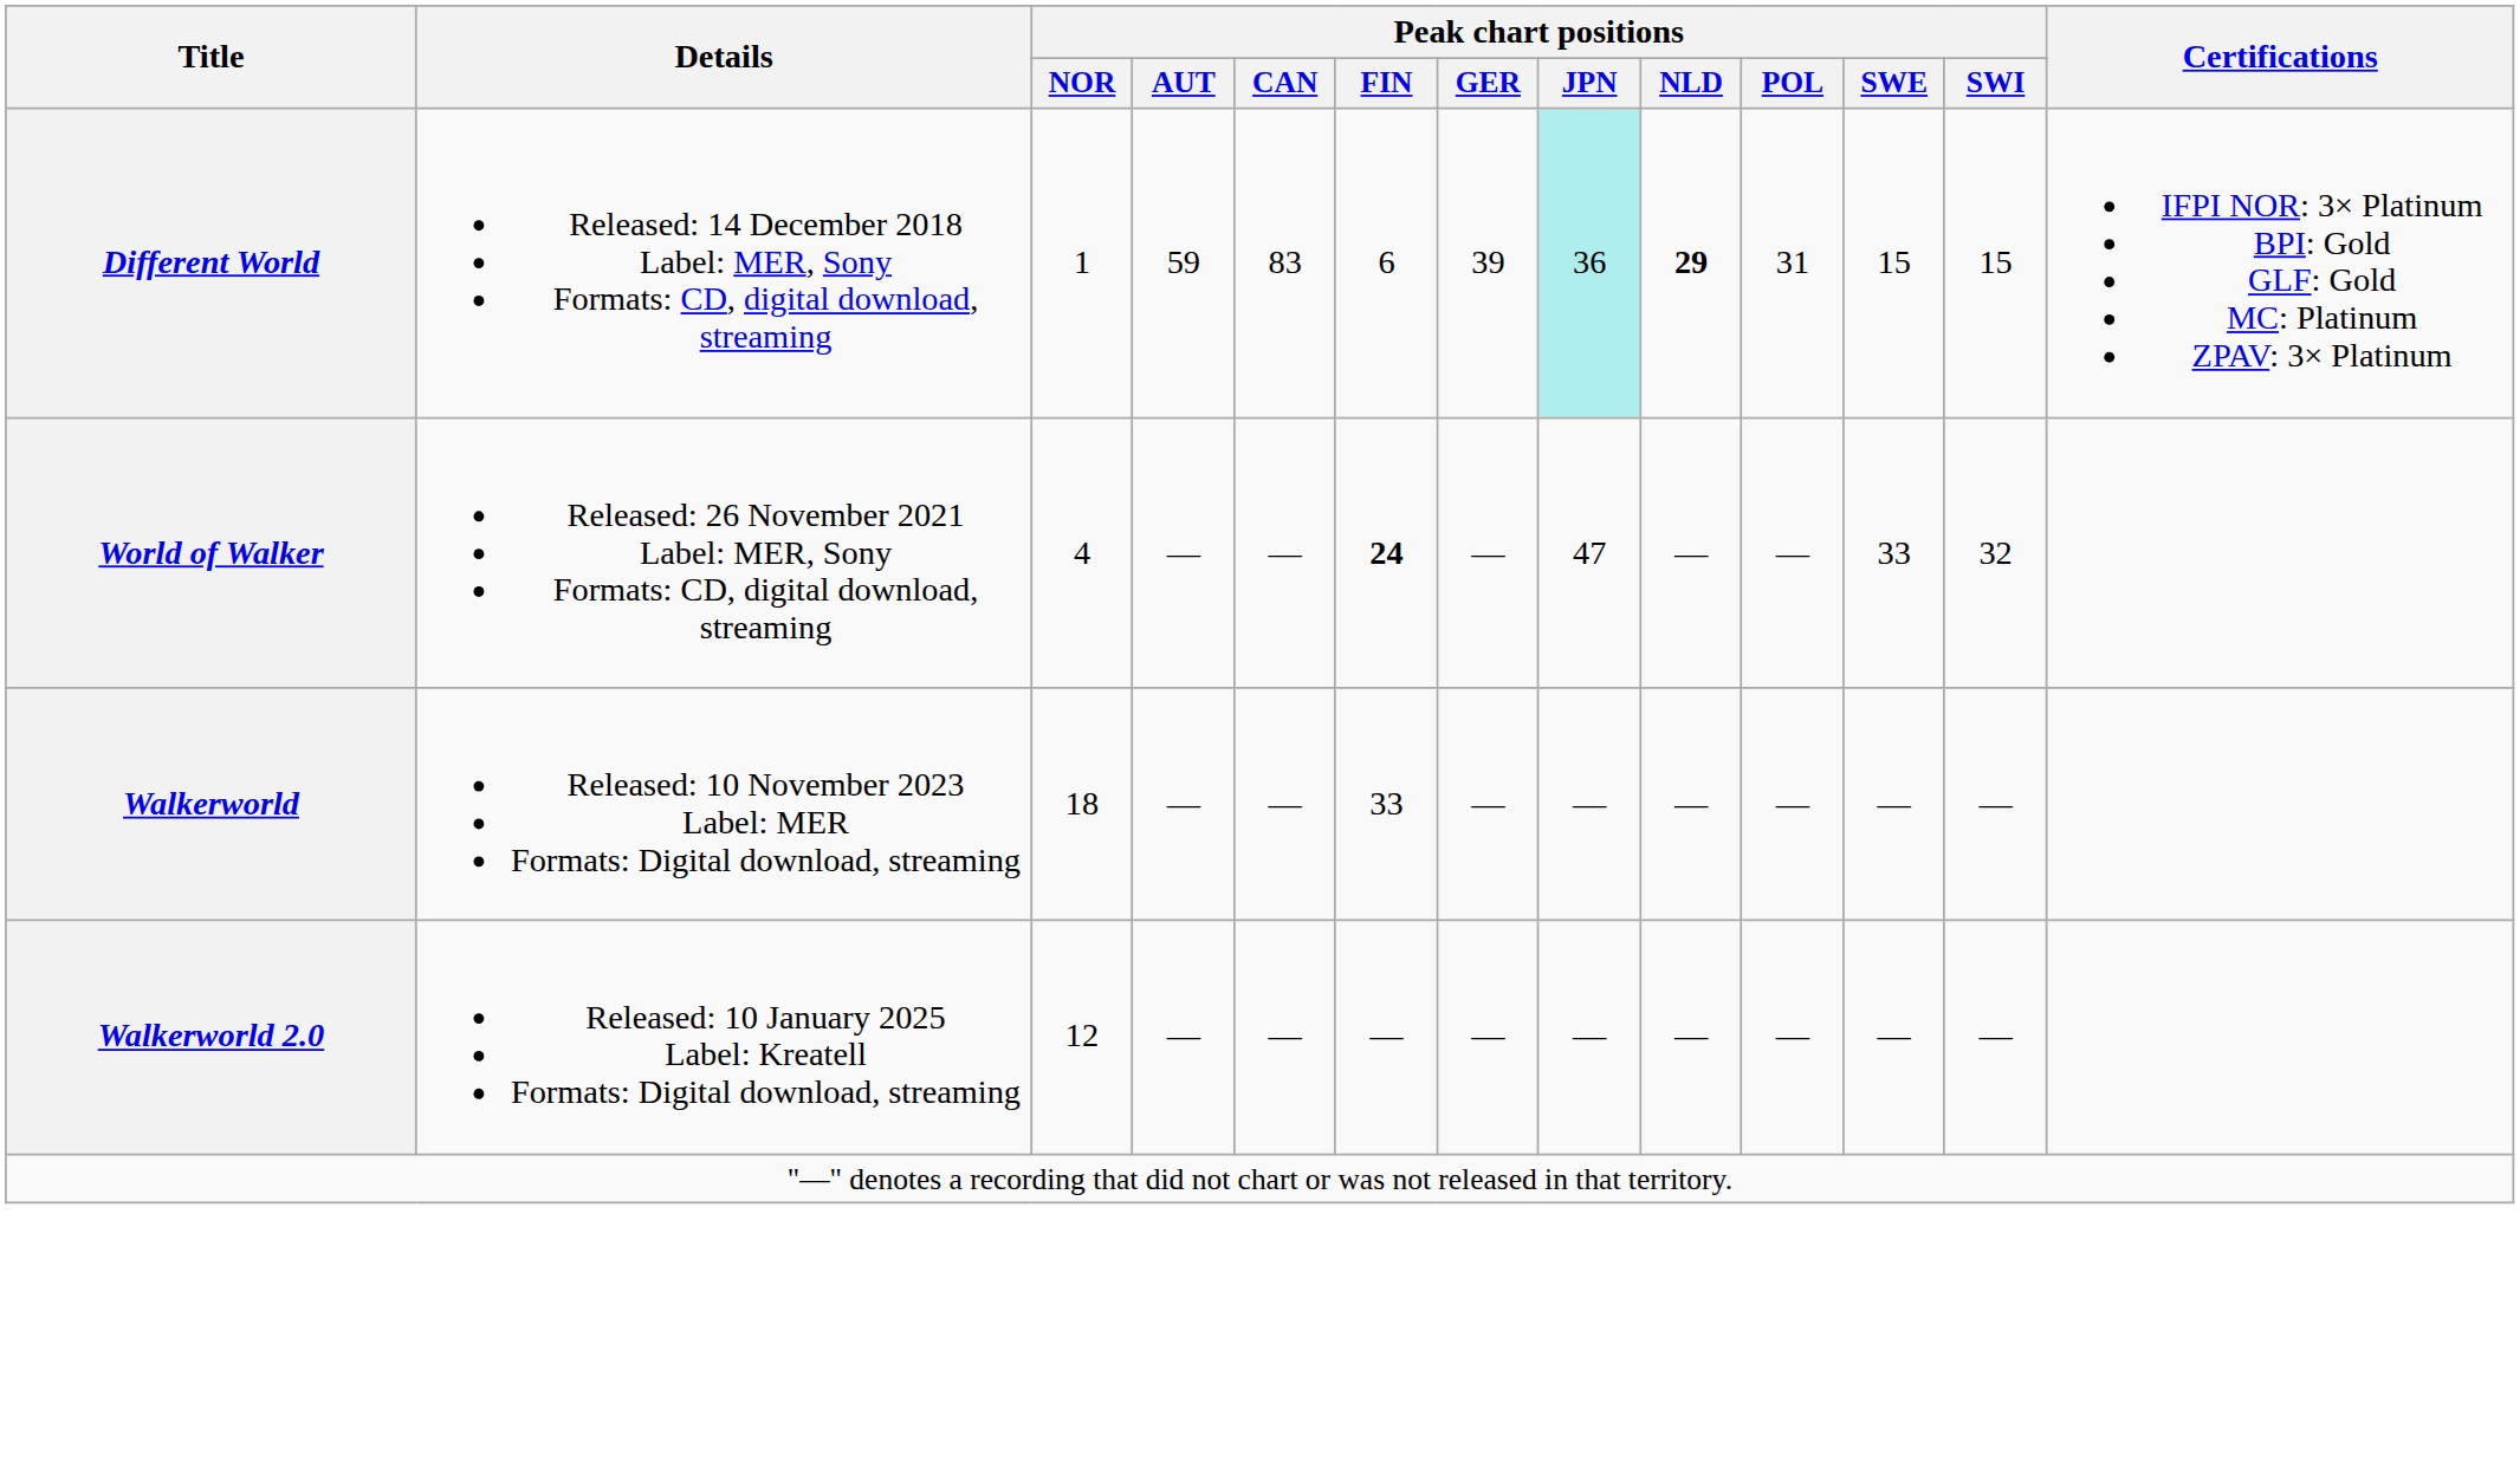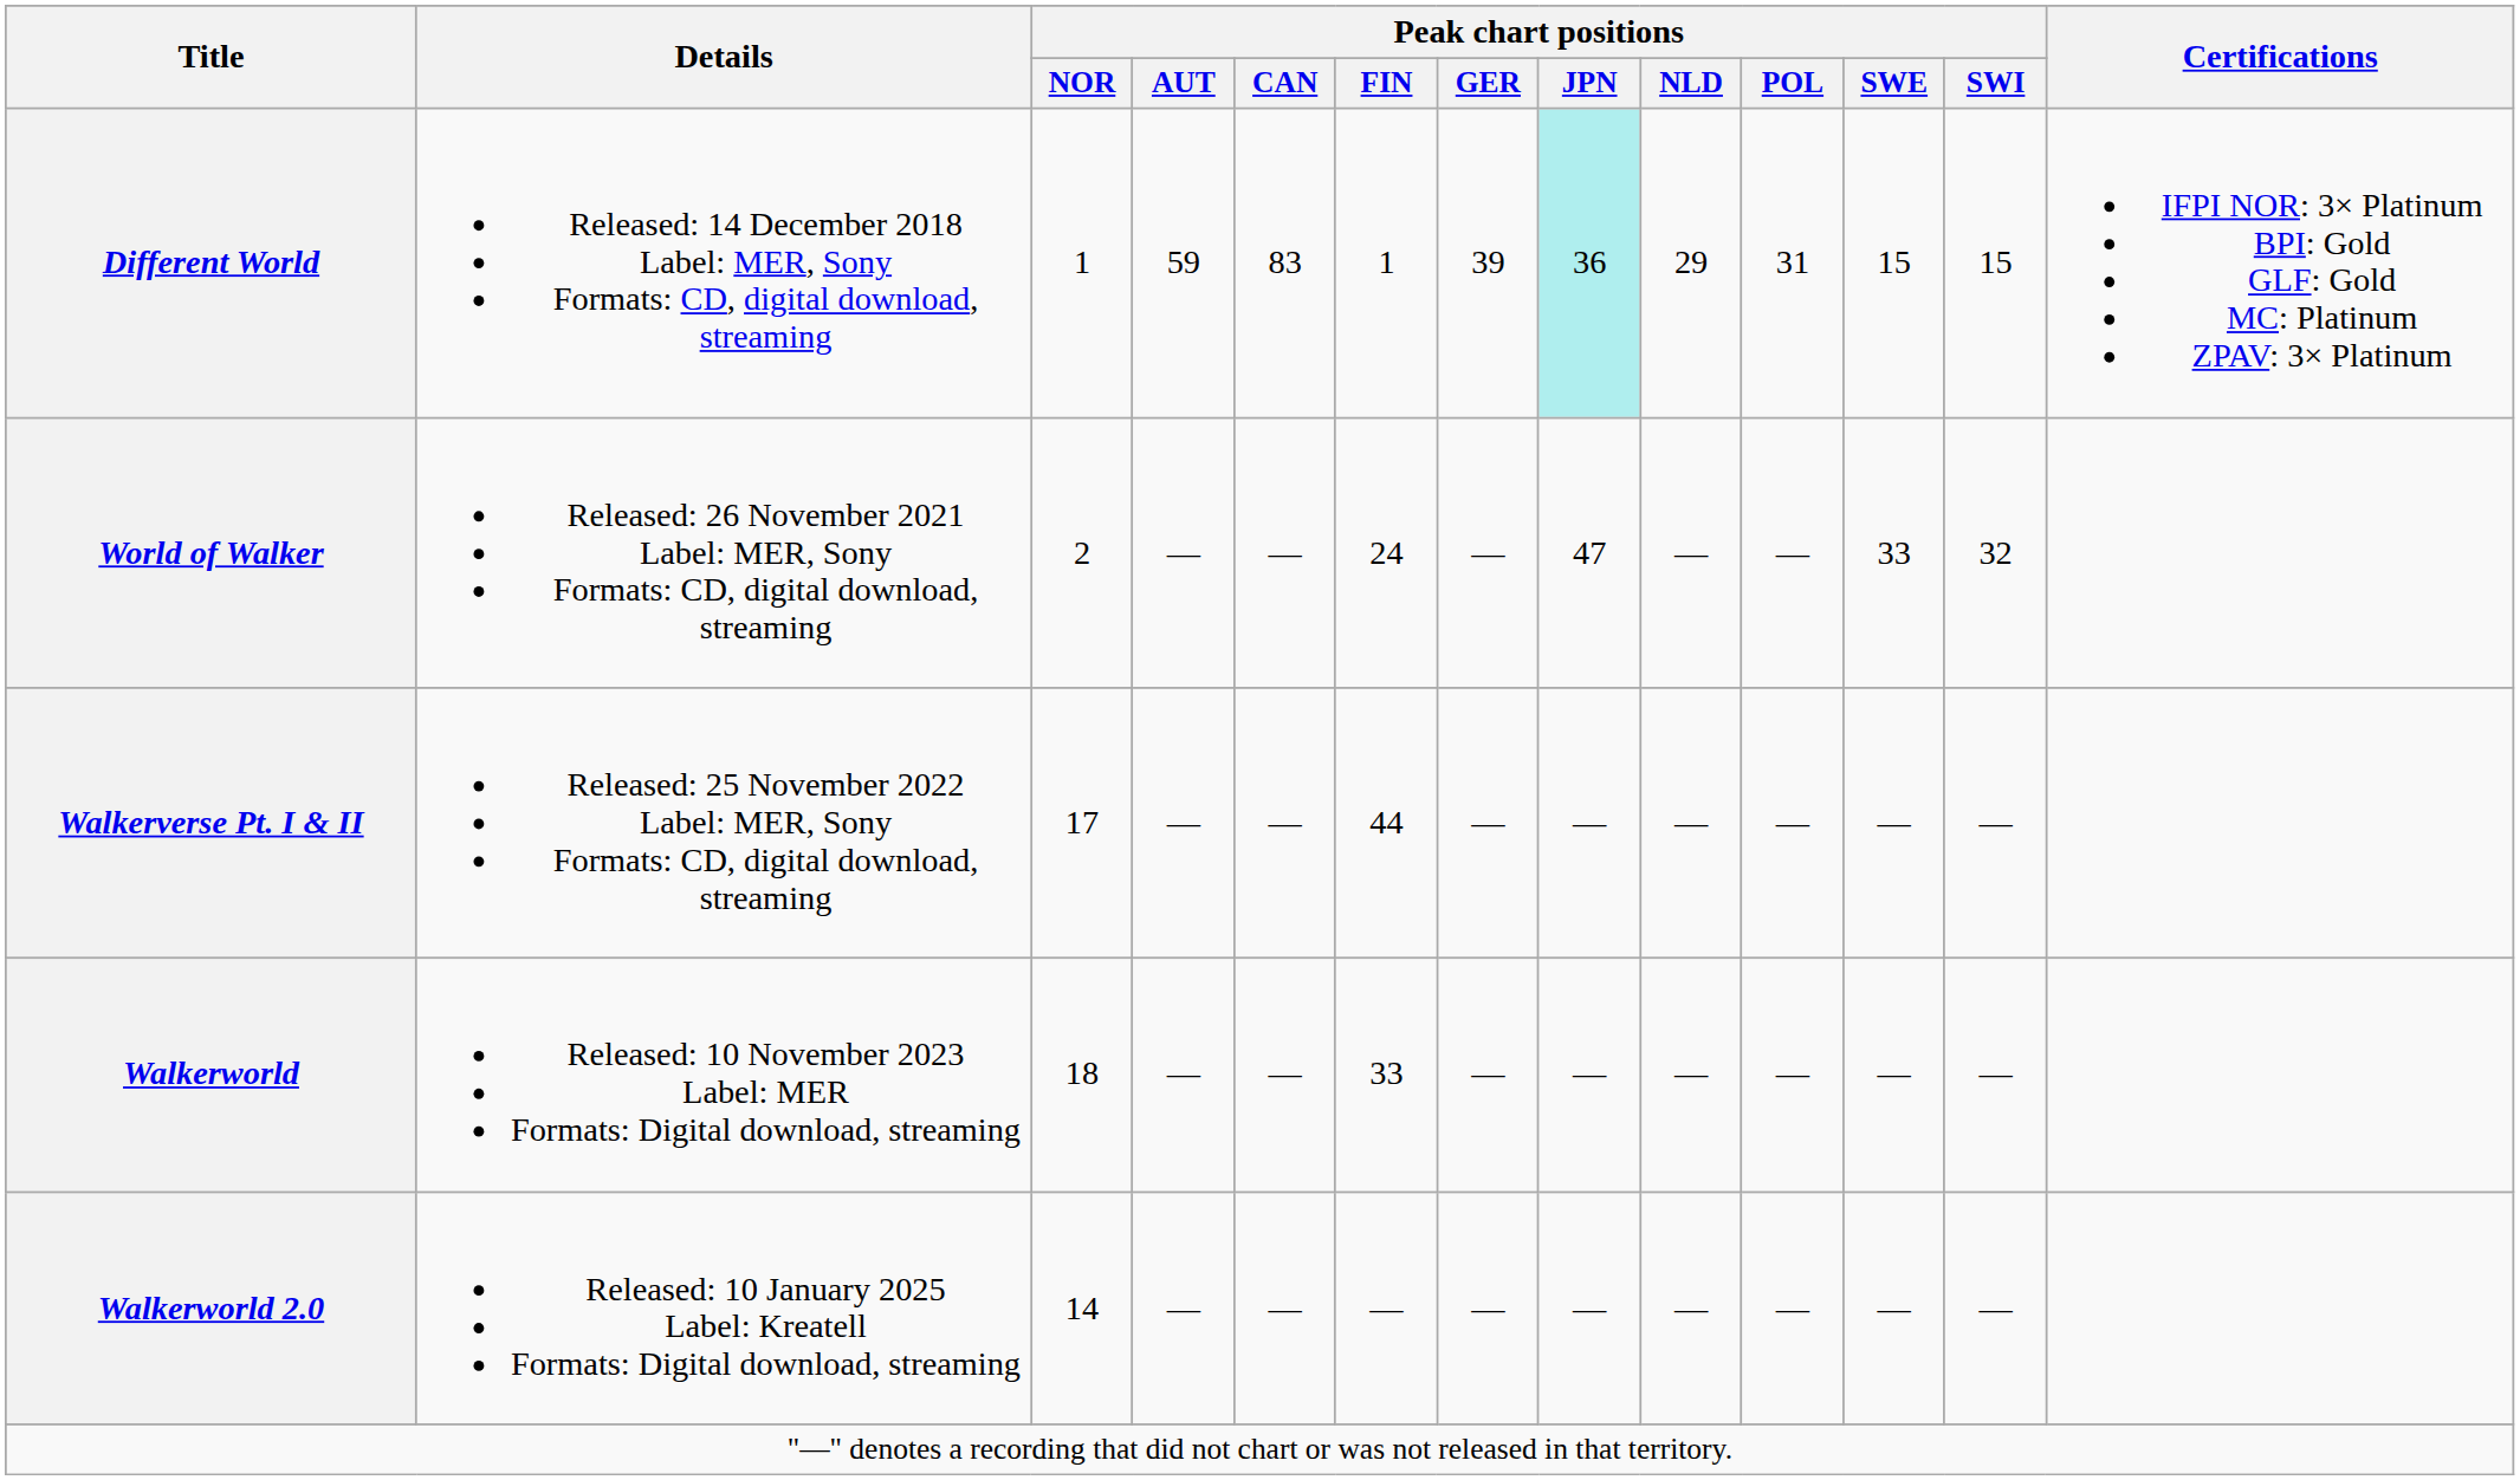Different World | Peak chart positions / FIN: 6 -> 1
Different World | Peak chart positions / NLD: bold -> normal
World of Walker | Peak chart positions / NOR: 4 -> 2
World of Walker | Peak chart positions / FIN: bold -> normal
+ row: Walkerverse Pt. I & II | Released: 25 November 2022 Label: MER, Sony Formats: CD, digital download, streaming | 17 | — | — | 44 | — | — | — | — | — | —
Walkerworld 2.0 | Peak chart positions / NOR: 12 -> 14
